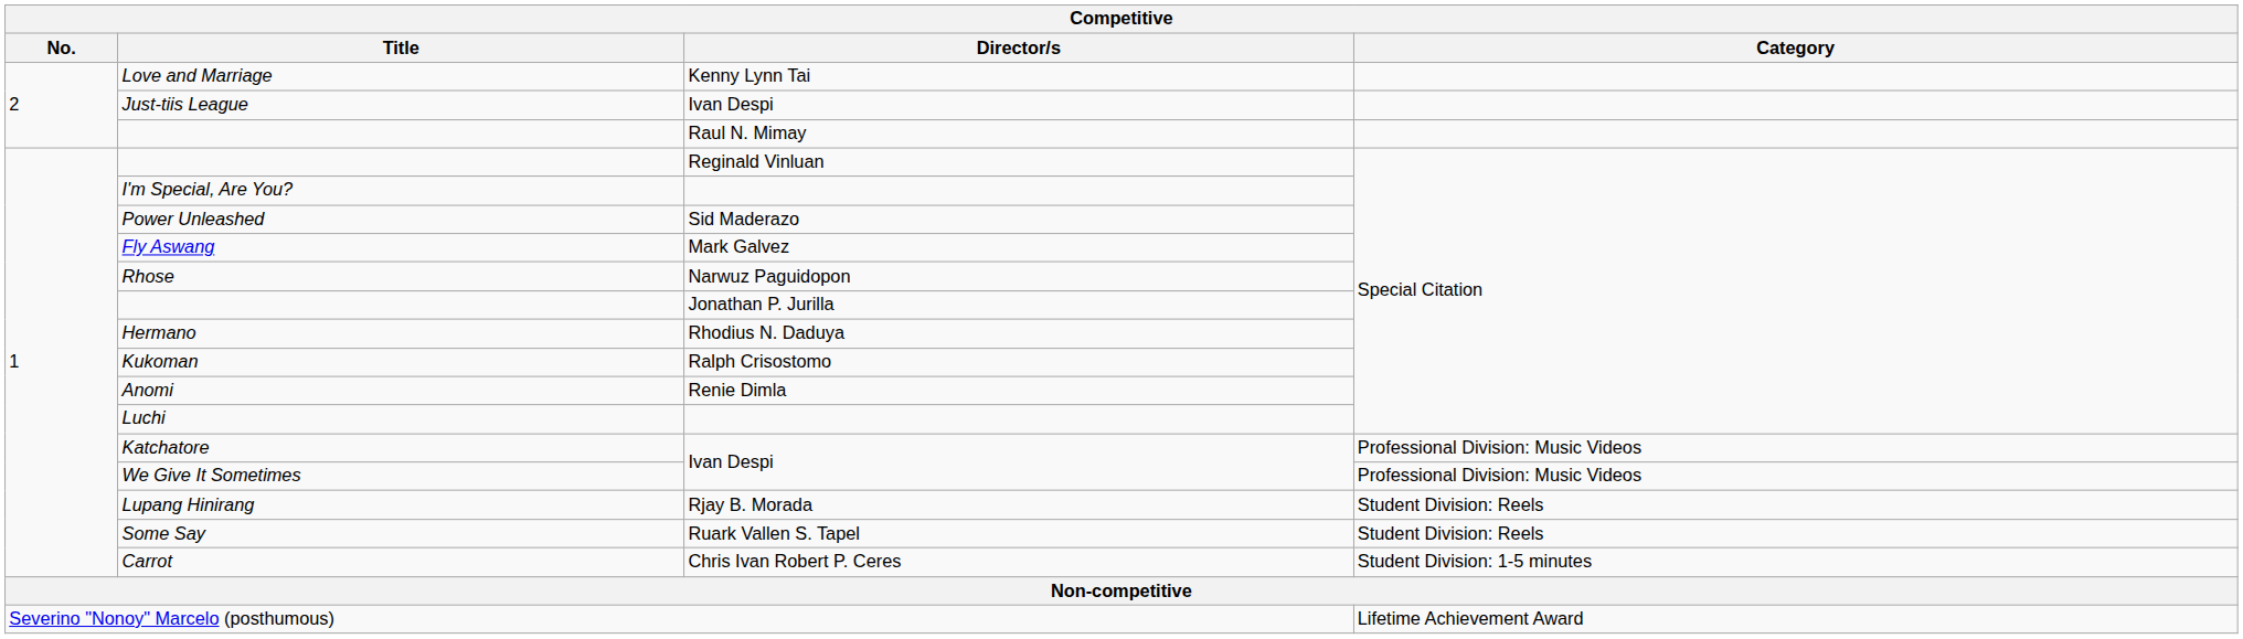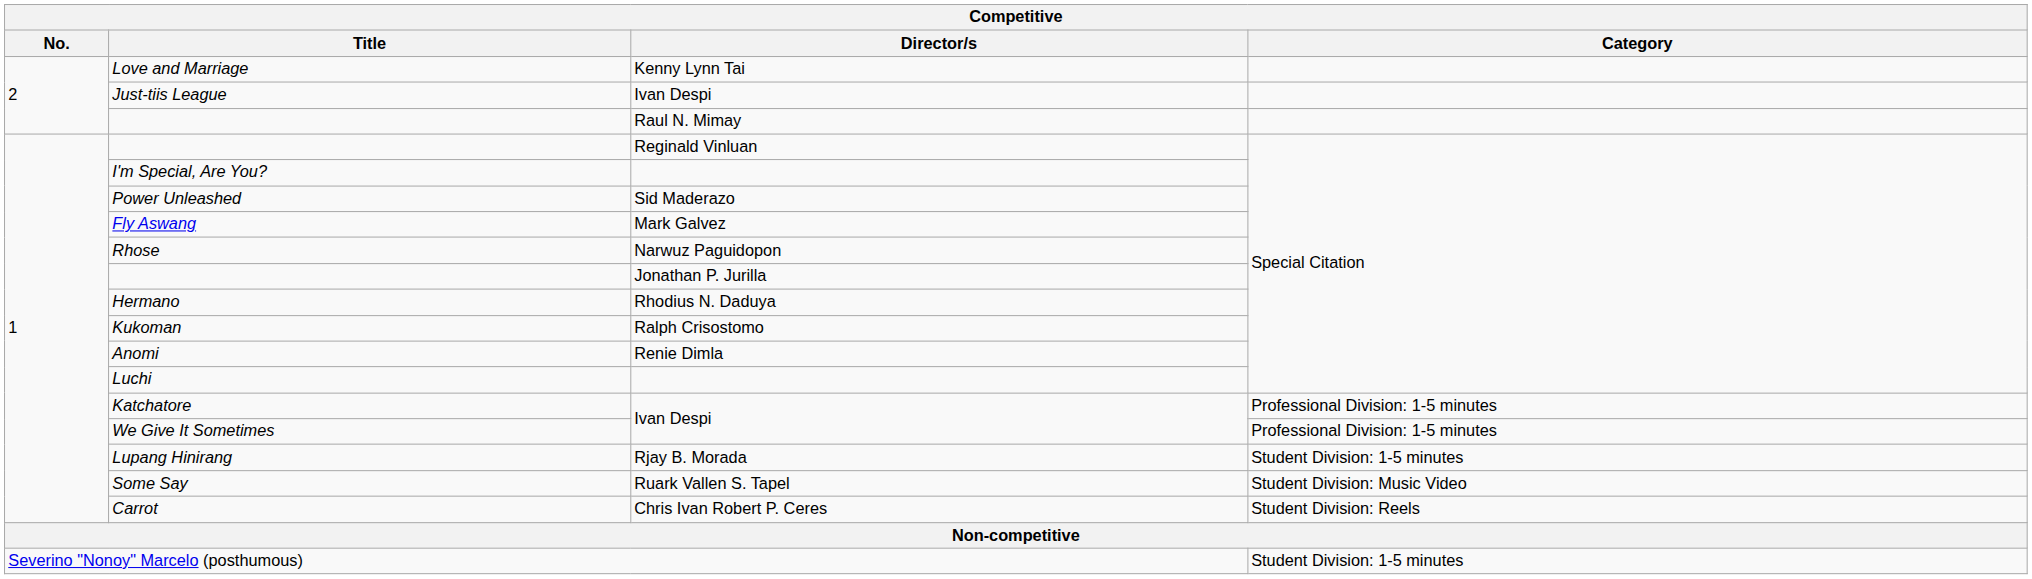Katchatore | Category: Professional Division: Music Videos -> Professional Division: 1-5 minutes
We Give It Sometimes | Category: Professional Division: Music Videos -> Professional Division: 1-5 minutes
Lupang Hinirang | Category: Student Division: Reels -> Student Division: 1-5 minutes
Some Say | Category: Student Division: Reels -> Student Division: Music Video
Carrot | Category: Student Division: 1-5 minutes -> Student Division: Reels
Severino "Nonoy" Marcelo (posthumous) | Category: Lifetime Achievement Award -> Student Division: 1-5 minutes
